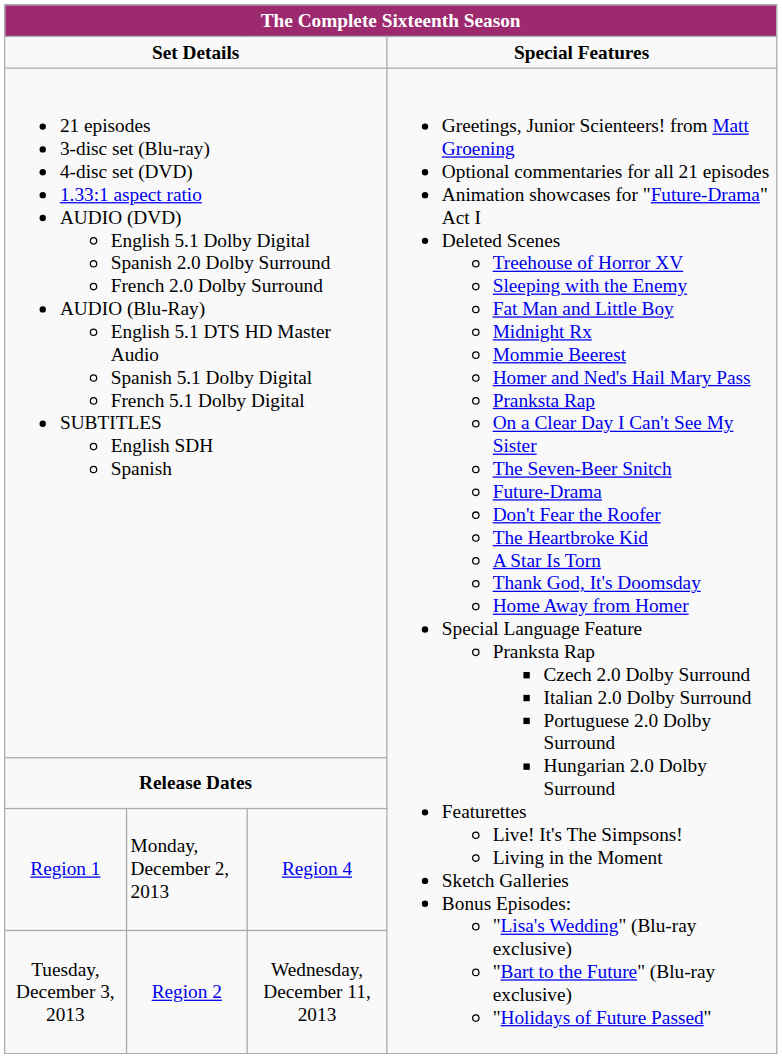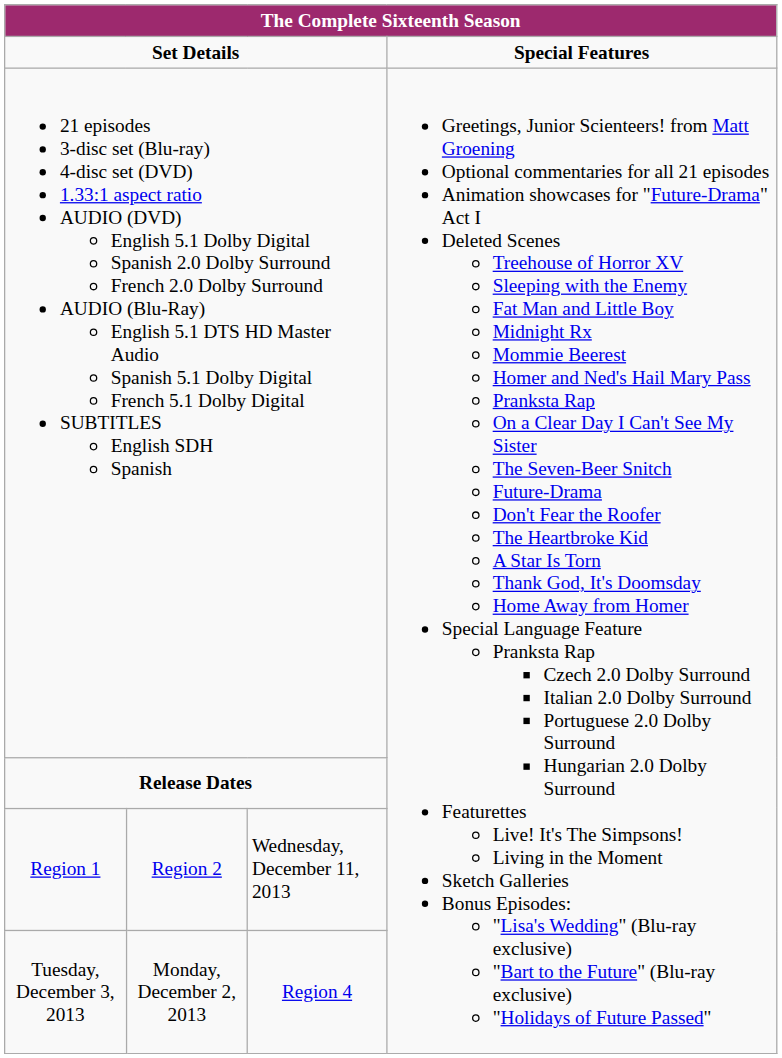Region 1 | column 2: Monday, December 2, 2013 -> Region 2
Region 1 | column 3: Region 4 -> Wednesday, December 11, 2013
Tuesday, December 3, 2013 | column 2: Region 2 -> Monday, December 2, 2013
Tuesday, December 3, 2013 | column 3: Wednesday, December 11, 2013 -> Region 4
